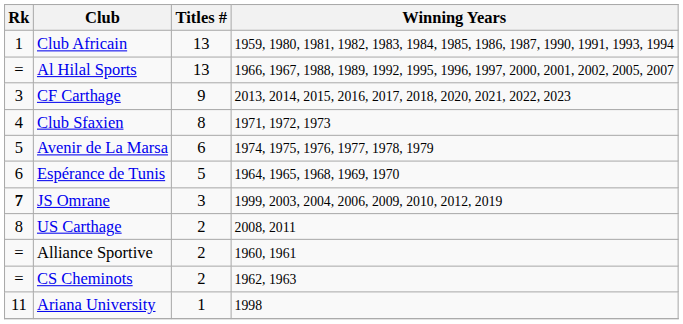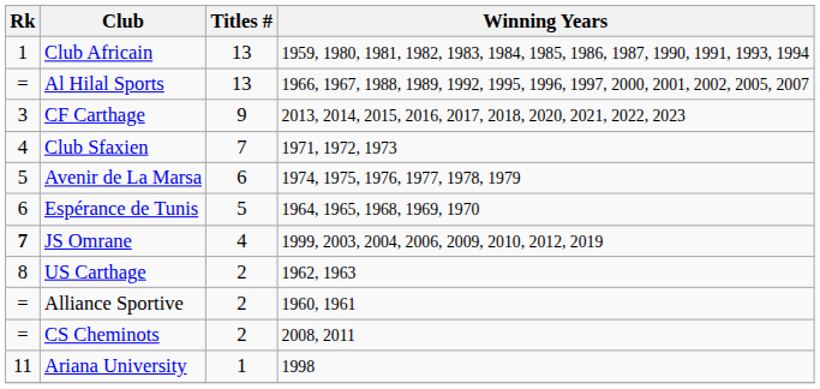Club Sfaxien | Titles #: 8 -> 7
JS Omrane | Titles #: 3 -> 4
US Carthage | Winning Years: 2008, 2011 -> 1962, 1963
CS Cheminots | Winning Years: 1962, 1963 -> 2008, 2011
